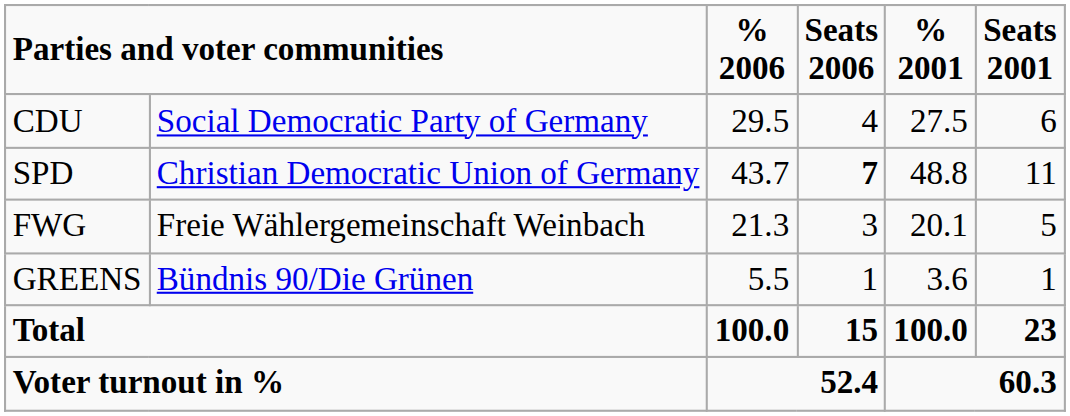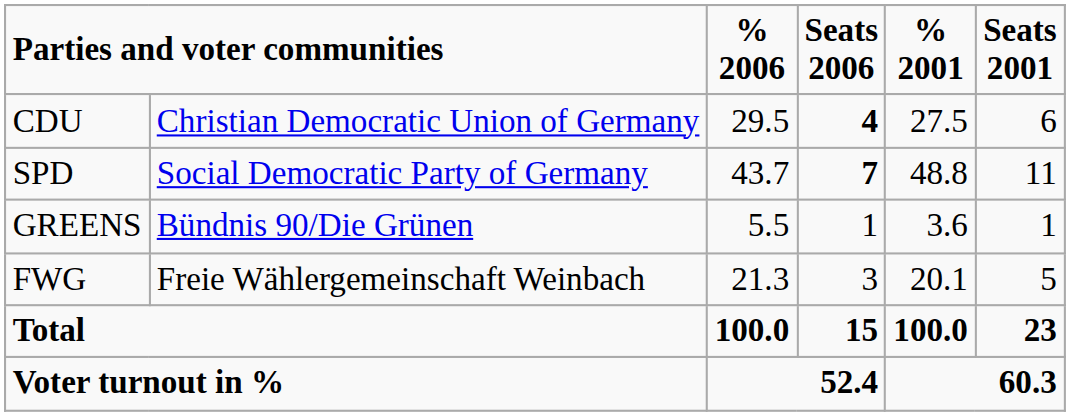CDU | column 2: Social Democratic Party of Germany -> Christian Democratic Union of Germany
CDU | Seats 2006: normal -> bold
SPD | column 2: Christian Democratic Union of Germany -> Social Democratic Party of Germany
rows swapped: GREENS <-> FWG
